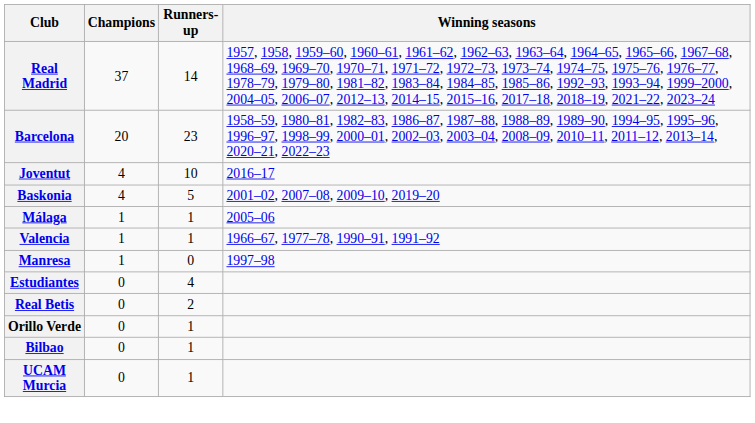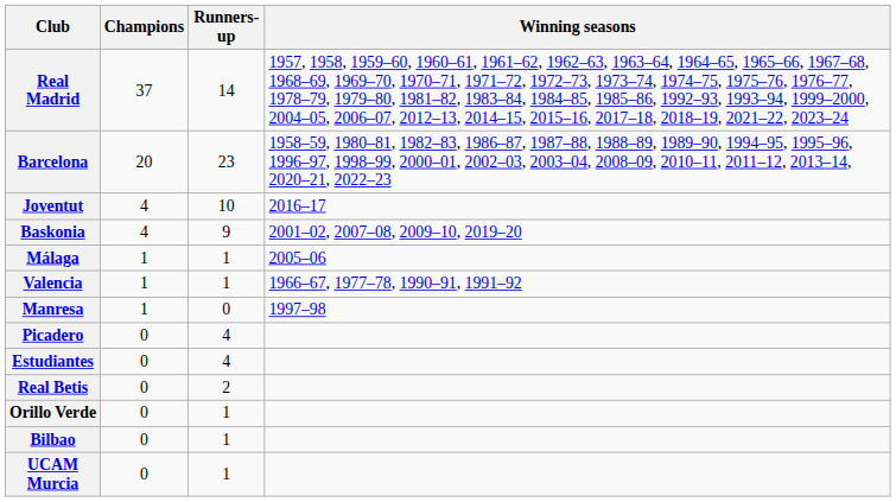Baskonia | Runners-up: 5 -> 9
+ row: Picadero | 0 | 4
